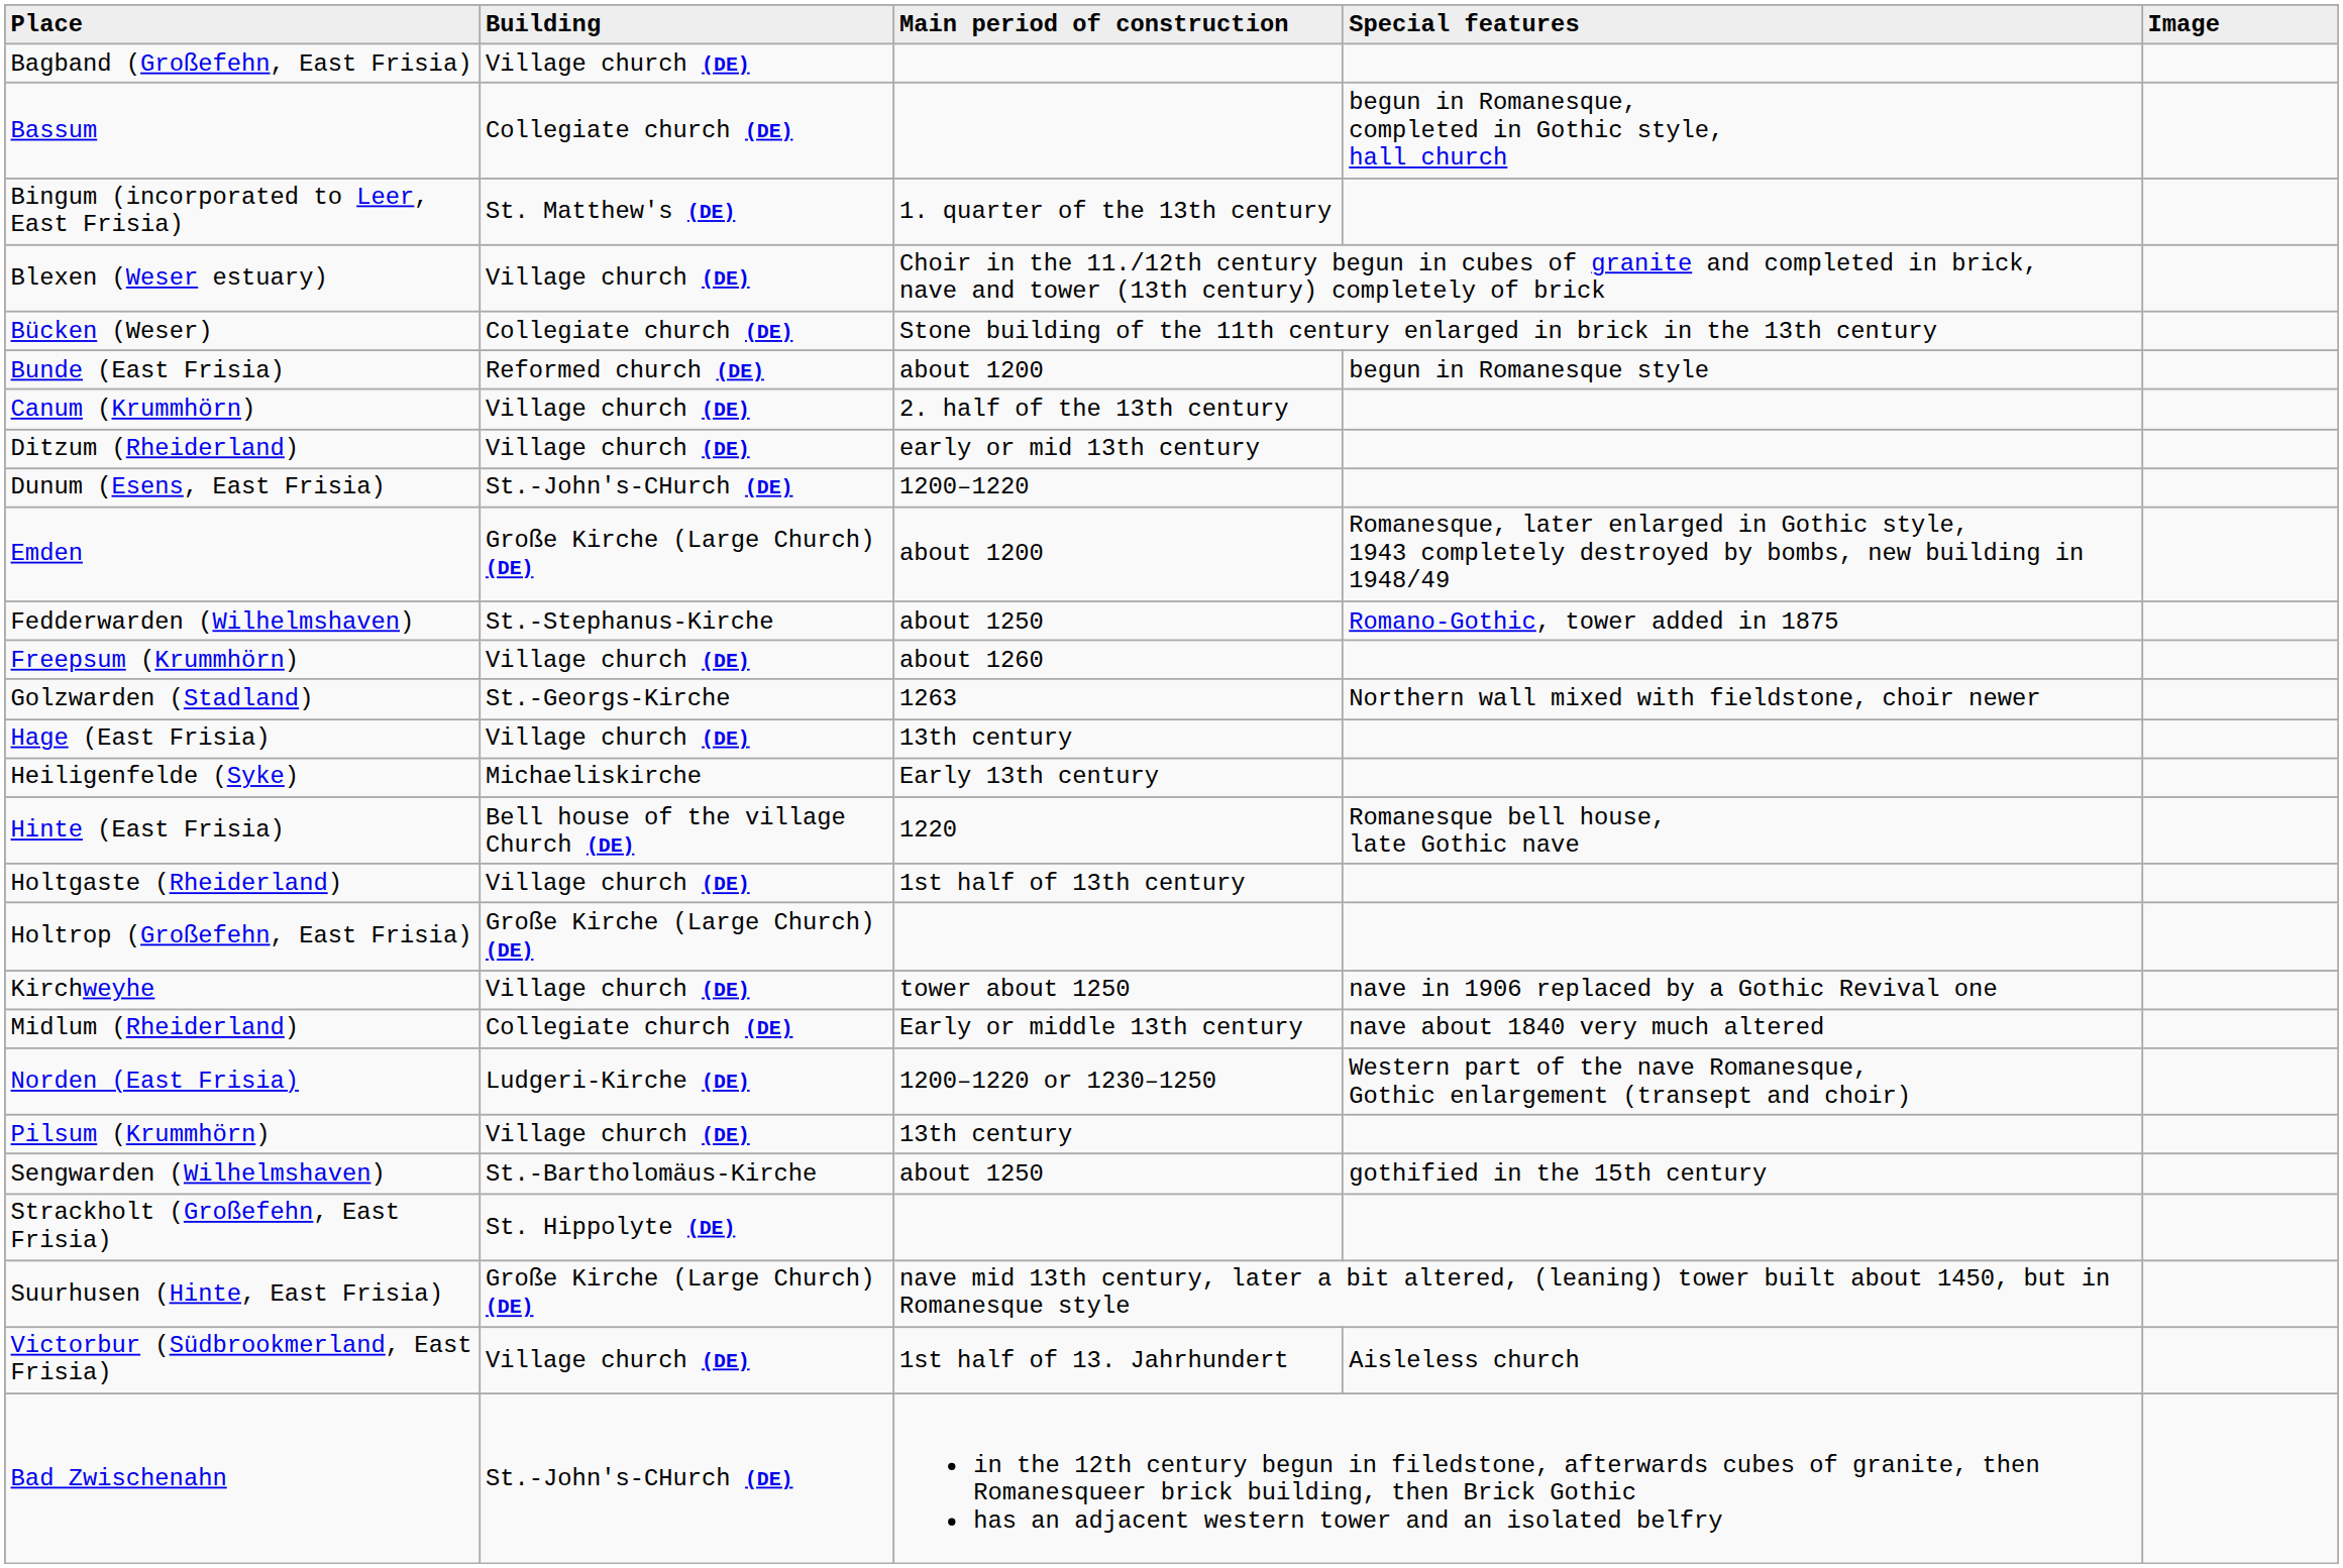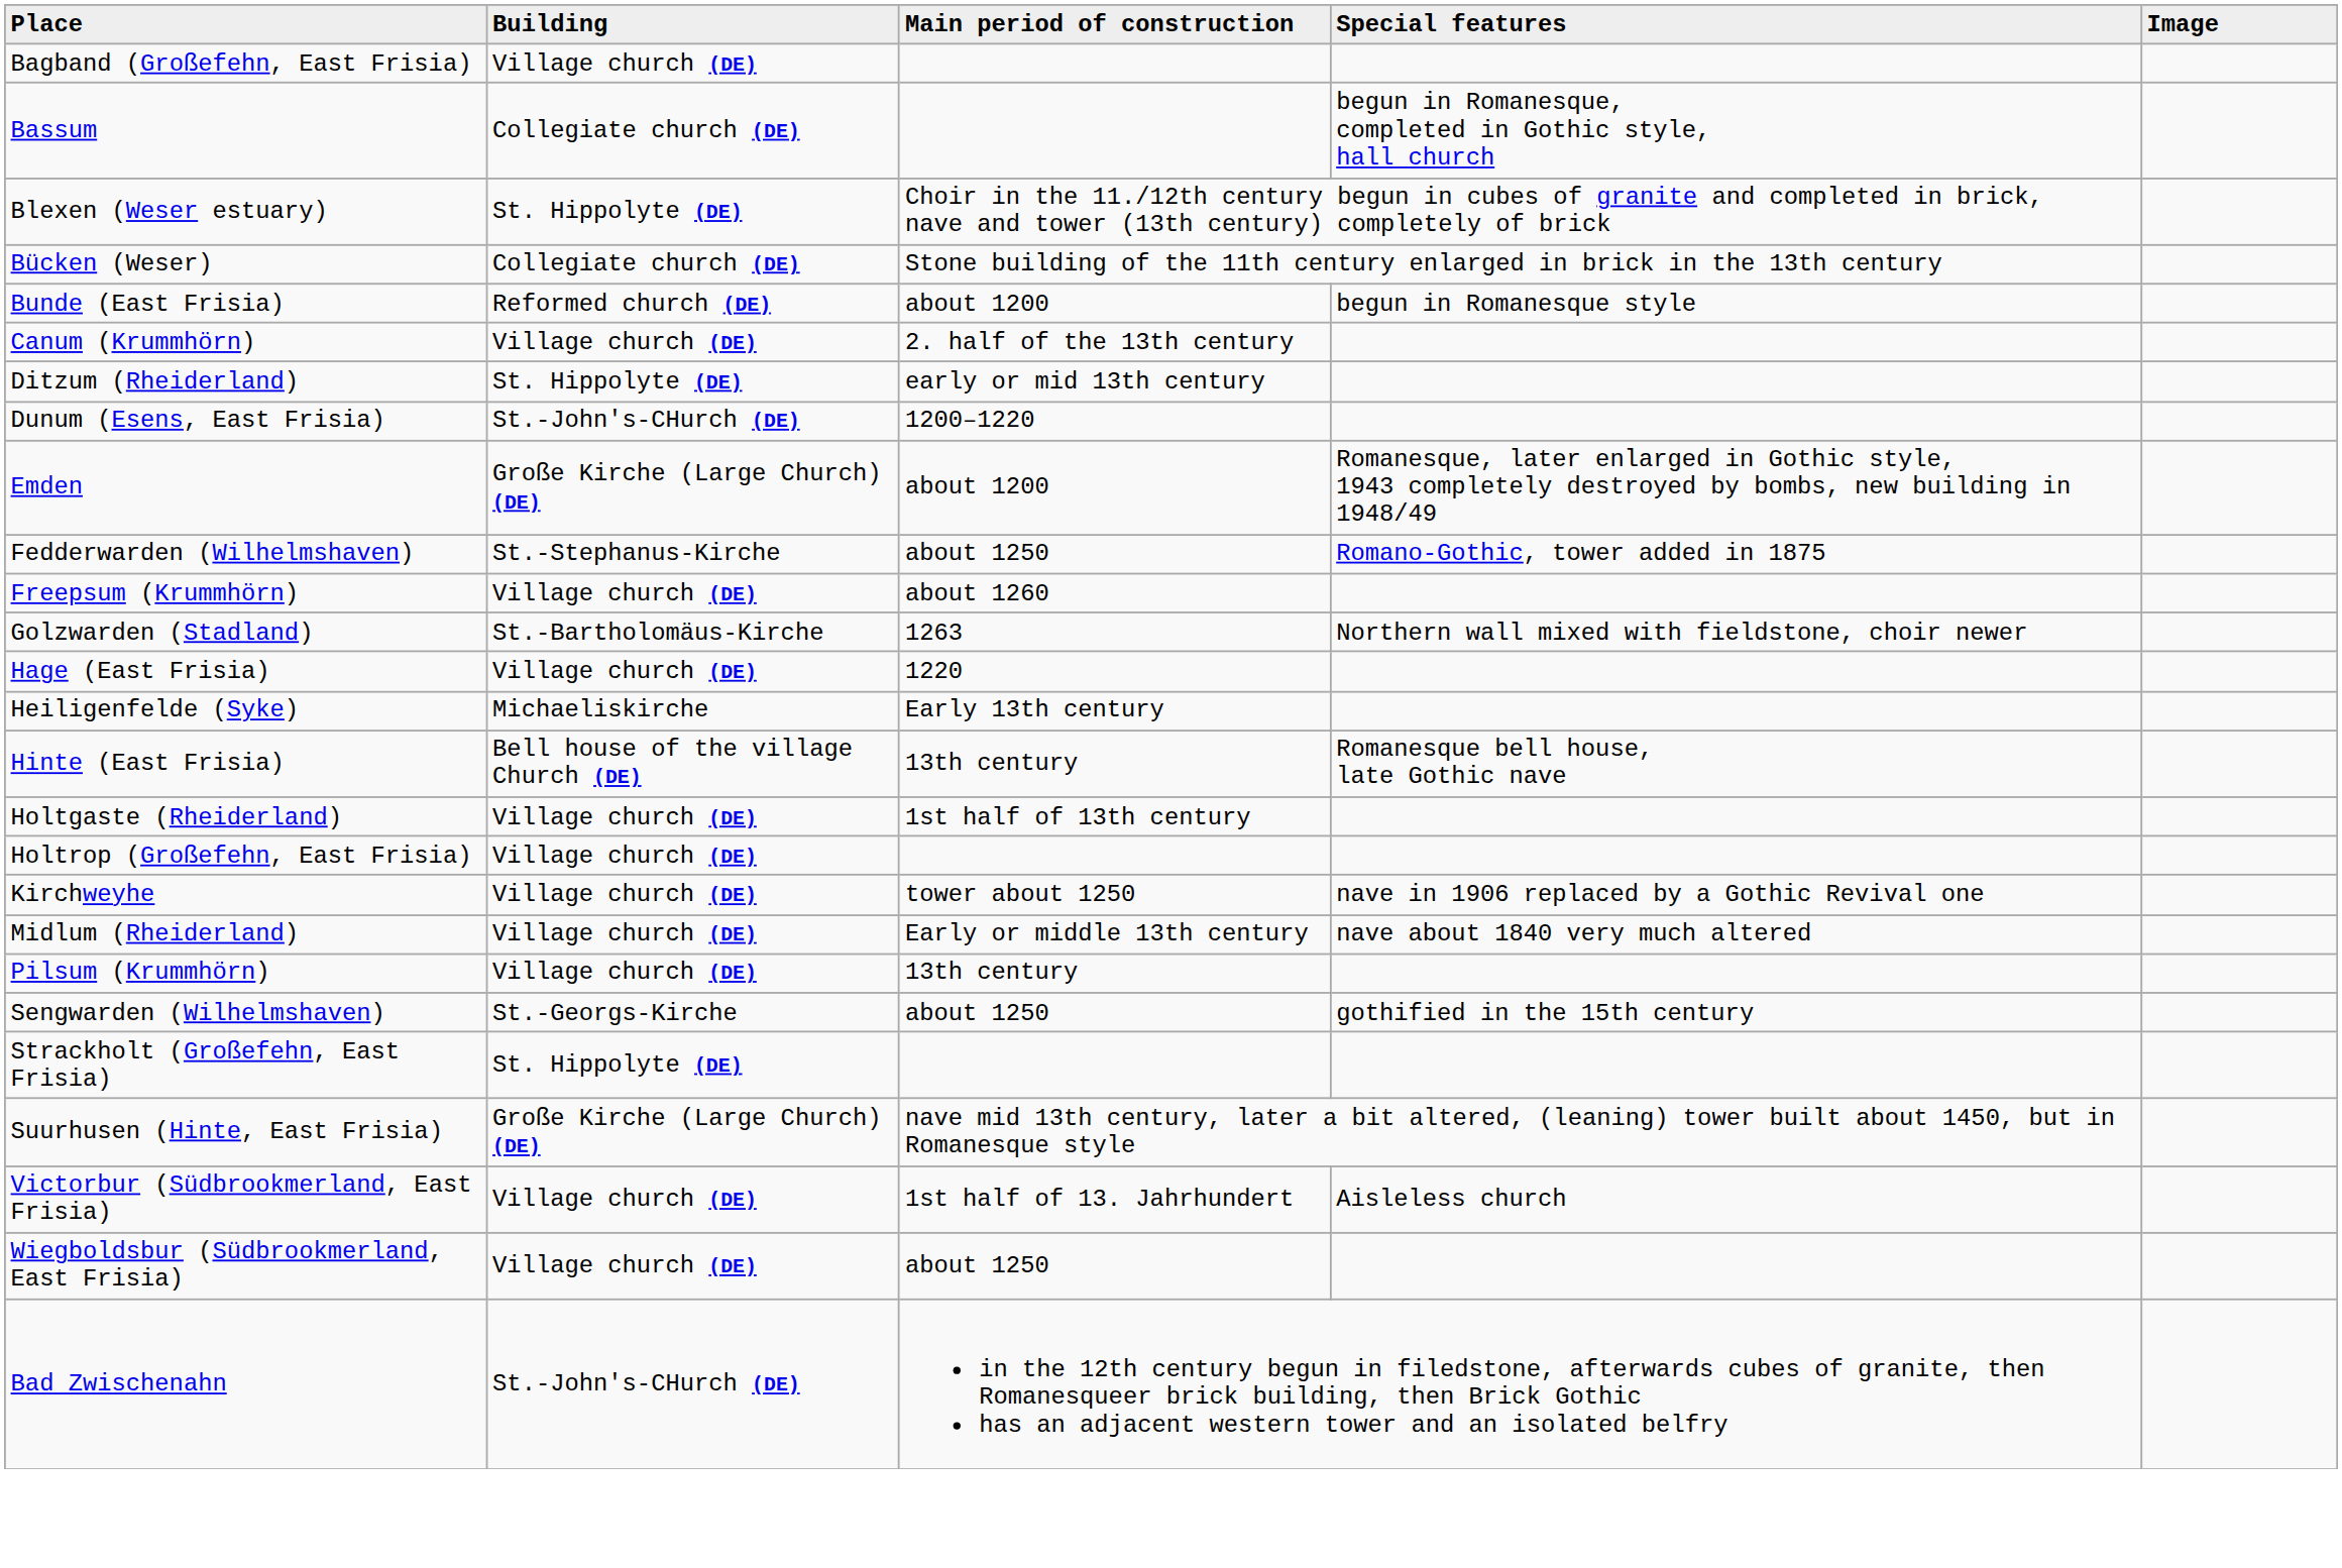- row: Bingum (incorporated to Leer, East Frisia) | St. Matthew's (DE) | 1. quarter of the 13th century
Blexen (Weser estuary) | Building: Village church (DE) -> St. Hippolyte (DE)
Ditzum (Rheiderland) | Building: Village church (DE) -> St. Hippolyte (DE)
Golzwarden (Stadland) | Building: St.-Georgs-Kirche -> St.-Bartholomäus-Kirche
Hage (East Frisia) | Main period of construction: 13th century -> 1220
Hinte (East Frisia) | Main period of construction: 1220 -> 13th century
Holtrop (Großefehn, East Frisia) | Building: Große Kirche (Large Church) (DE) -> Village church (DE)
Midlum (Rheiderland) | Building: Collegiate church (DE) -> Village church (DE)
- row: Norden (East Frisia) | Ludgeri-Kirche (DE) | 1200–1220 or 1230–1250 | Western part of the nave Romanesque, Gothic enlargement (transept and choir)
Sengwarden (Wilhelmshaven) | Building: St.-Bartholomäus-Kirche -> St.-Georgs-Kirche
+ row: Wiegboldsbur (Südbrookmerland, East Frisia) | Village church (DE) | about 1250
